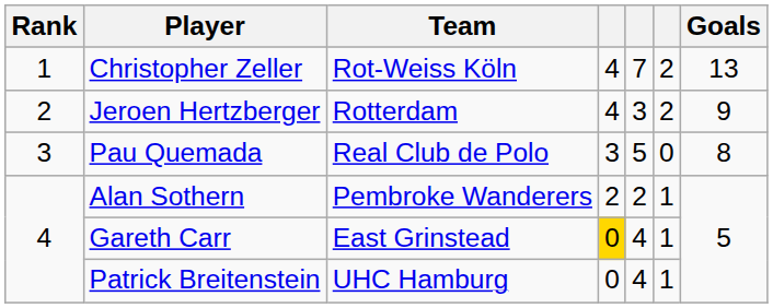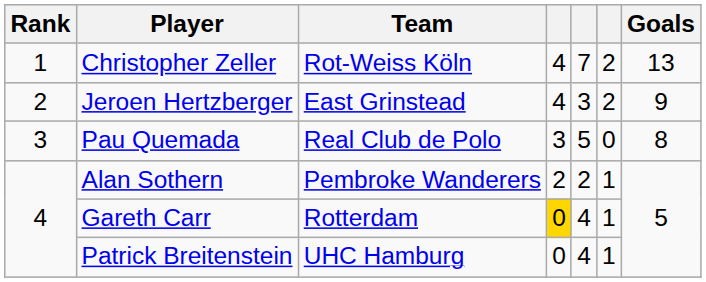Jeroen Hertzberger | Team: Rotterdam -> East Grinstead
Gareth Carr | Team: East Grinstead -> Rotterdam
